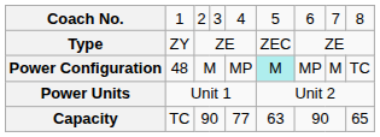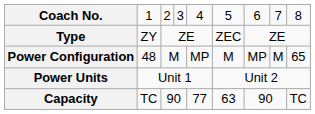Power Configuration | column 6: paleturquoise background -> no background
Power Configuration | column 9: TC -> 65
Capacity | column 9: 65 -> TC
